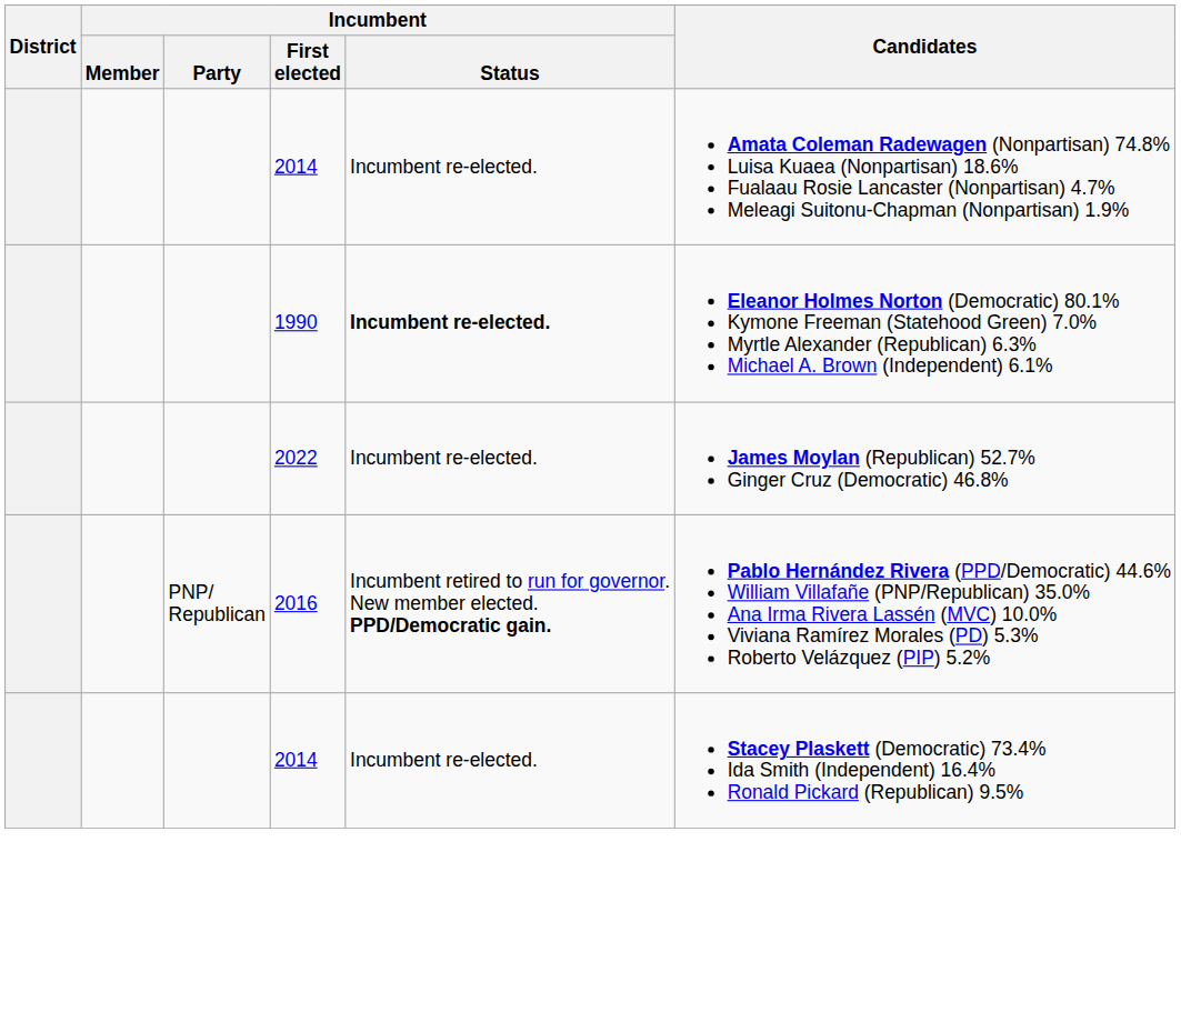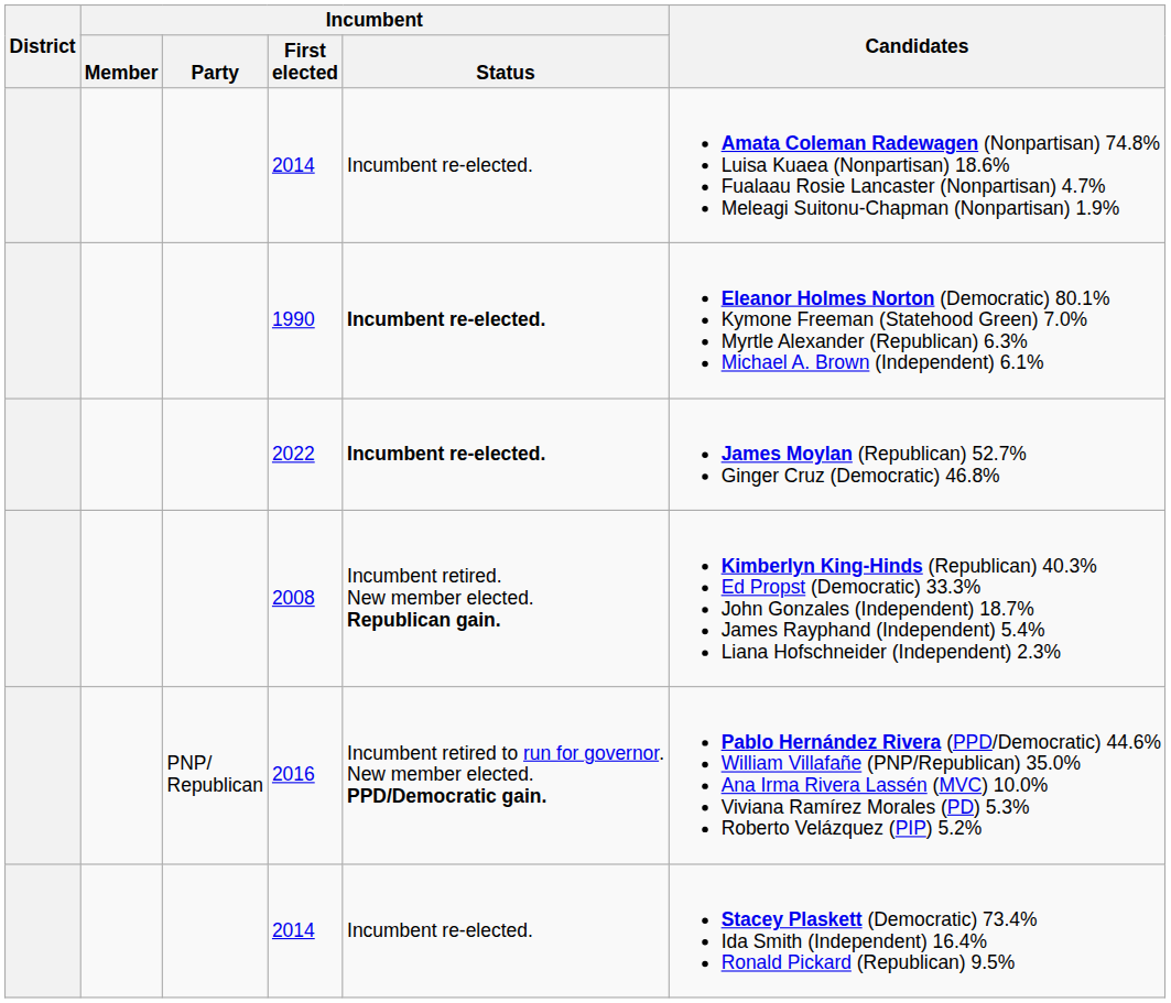2022 | Incumbent / Status: normal -> bold
+ row: 2008 | Incumbent retired. New member elected. Republican gain. | Kimberlyn King-Hinds (Republican) 40.3% Ed Propst (Democratic) 33.3% John Gonzales (Independent) 18.7% James Rayphand (Independent) 5.4% Liana Hofschneider (Independent) 2.3%
